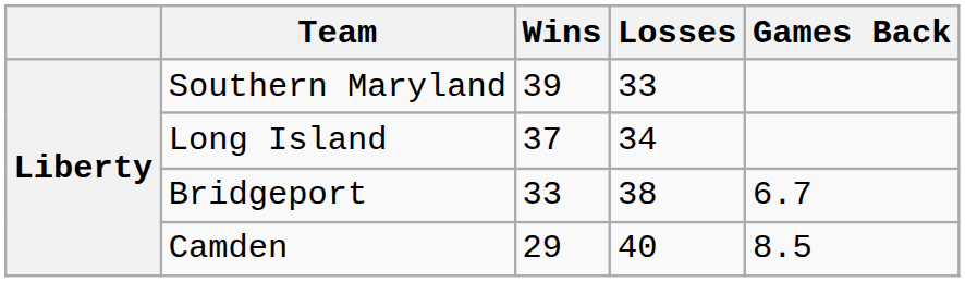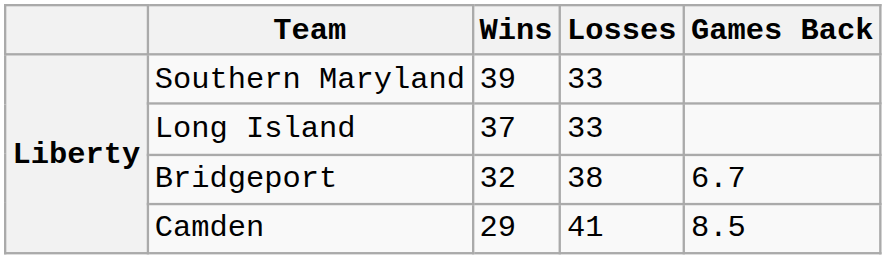Long Island | Losses: 34 -> 33
Bridgeport | Wins: 33 -> 32
Camden | Losses: 40 -> 41
